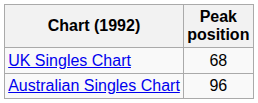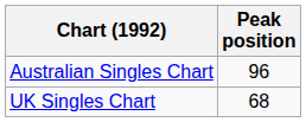rows swapped: UK Singles Chart <-> Australian Singles Chart
